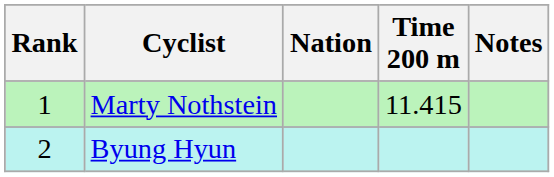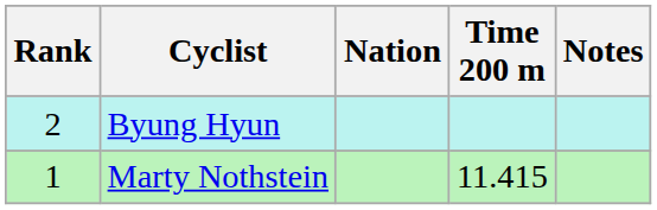rows swapped: Marty Nothstein <-> Byung Hyun
